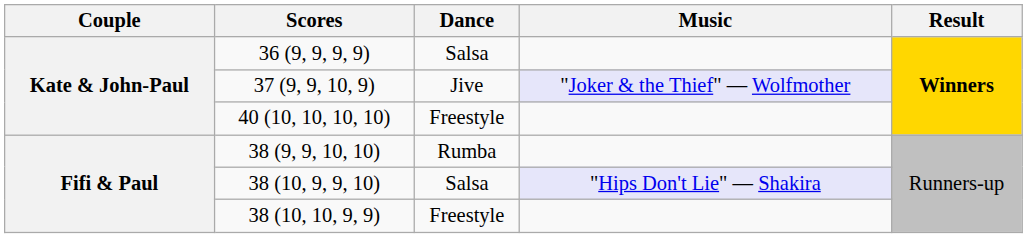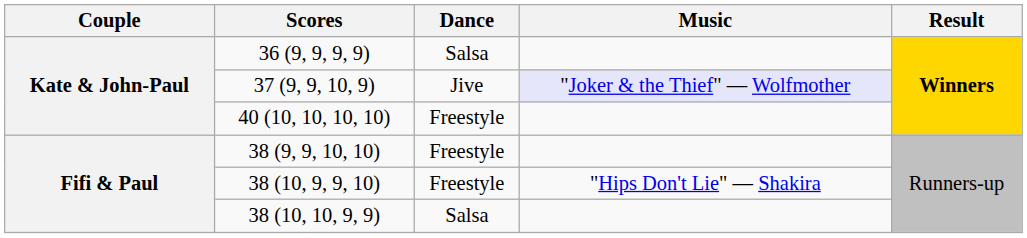38 (9, 9, 10, 10) | Dance: Rumba -> Freestyle
38 (10, 9, 9, 10) | Dance: Salsa -> Freestyle
38 (10, 9, 9, 10) | Music: lavender background -> no background
38 (10, 10, 9, 9) | Dance: Freestyle -> Salsa
